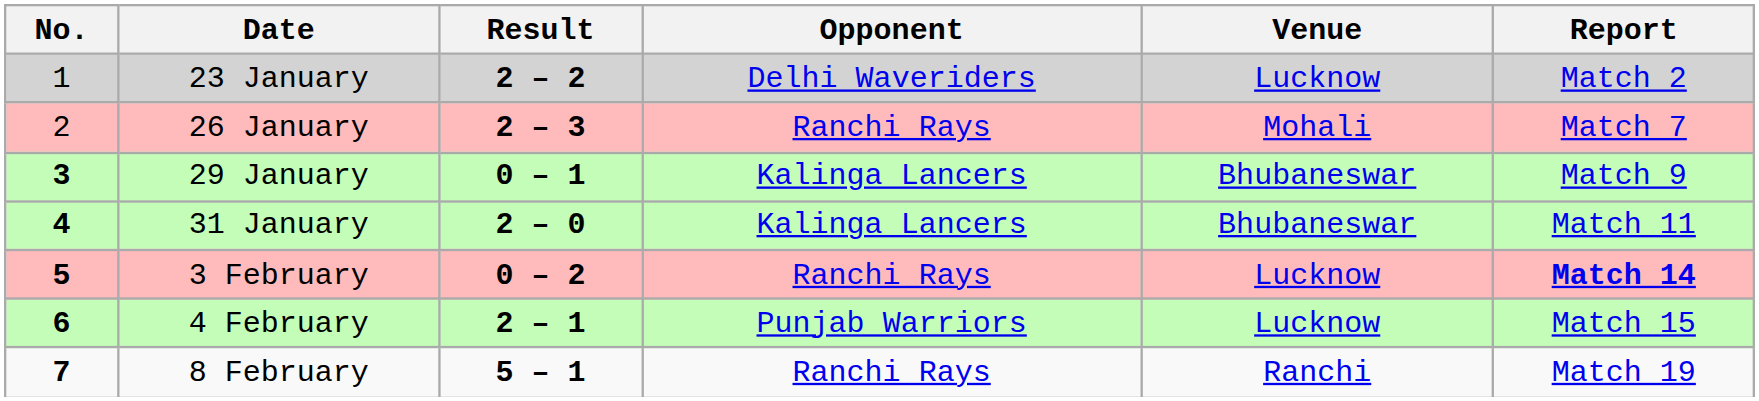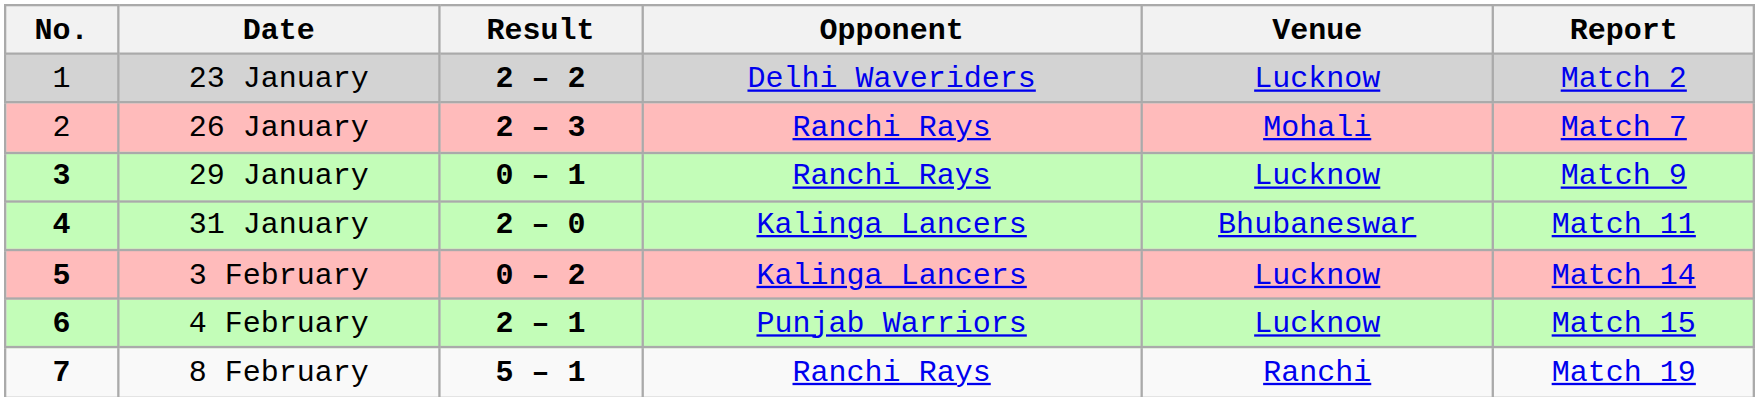29 January | Opponent: Kalinga Lancers -> Ranchi Rays
29 January | Venue: Bhubaneswar -> Lucknow
3 February | Opponent: Ranchi Rays -> Kalinga Lancers
3 February | Report: bold -> normal
